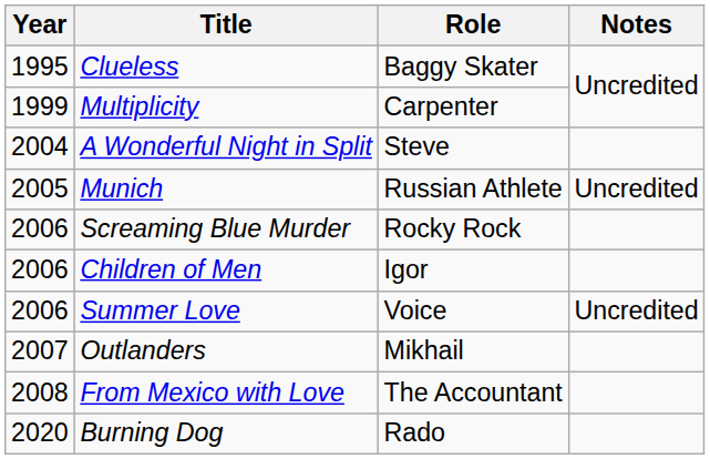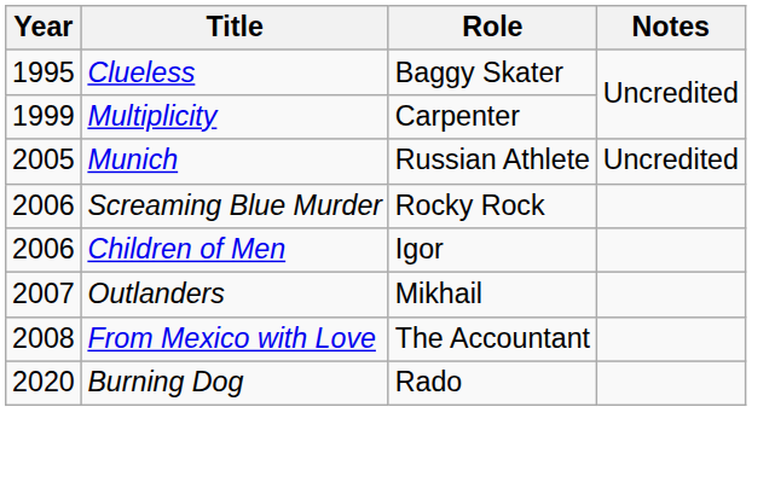- row: 2004 | A Wonderful Night in Split | Steve
- row: 2006 | Summer Love | Voice | Uncredited
